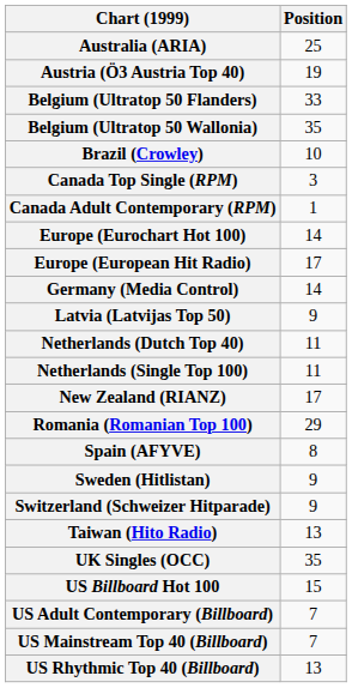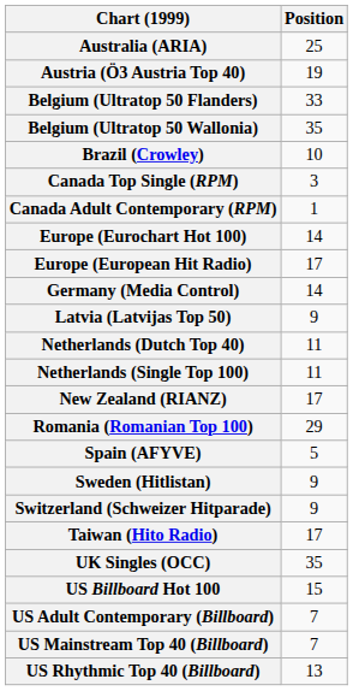Spain (AFYVE) | Position: 8 -> 5
Taiwan (Hito Radio) | Position: 13 -> 17
